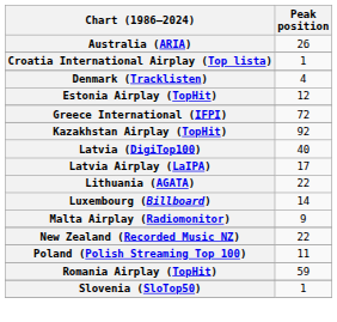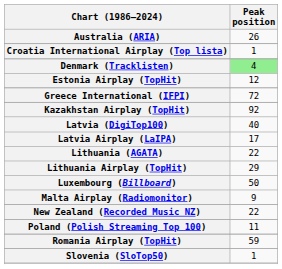Denmark (Tracklisten) | Peak position: no background -> lightgreen background
+ row: Lithuania Airplay (TopHit) | 29
Luxembourg (Billboard) | Peak position: 14 -> 50
